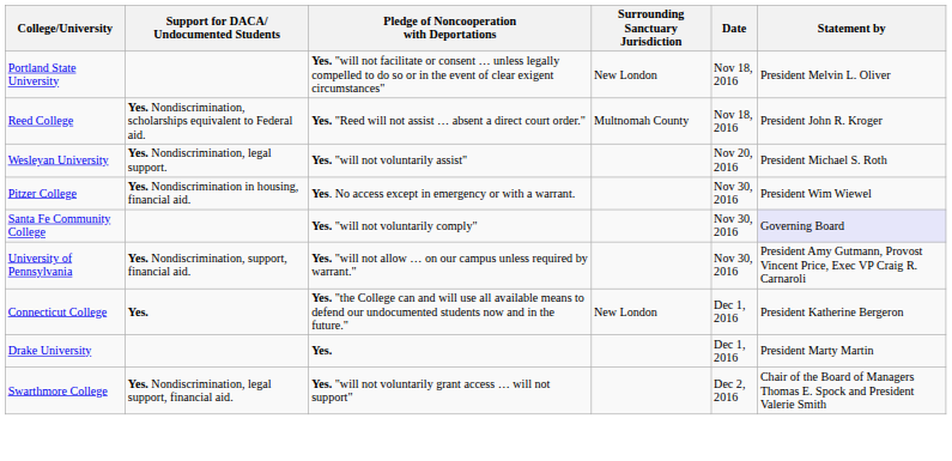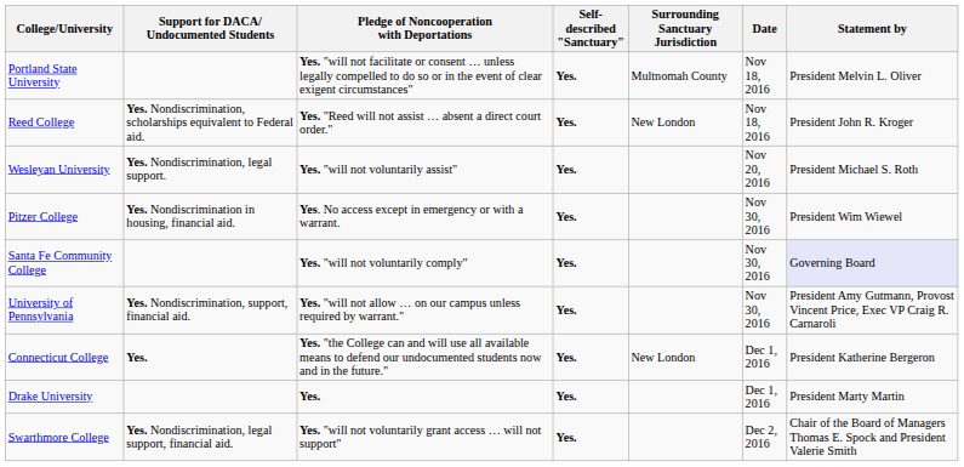+ column: Self-described "Sanctuary" | Yes. | Yes. | Yes. | Yes. | Yes. | Yes. | Yes. | Yes. | Yes.
Portland State University | Surrounding Sanctuary Jurisdiction: New London -> Multnomah County
Reed College | Surrounding Sanctuary Jurisdiction: Multnomah County -> New London
